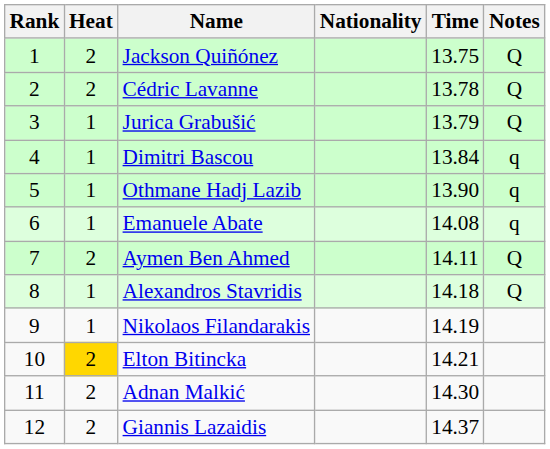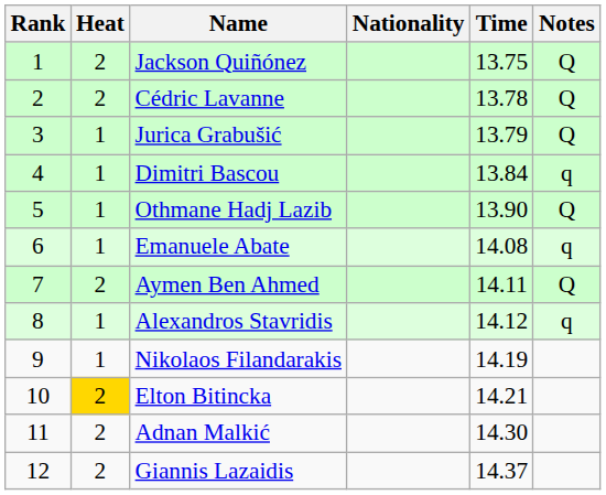Othmane Hadj Lazib | Notes: q -> Q
Alexandros Stavridis | Time: 14.18 -> 14.12
Alexandros Stavridis | Notes: Q -> q
